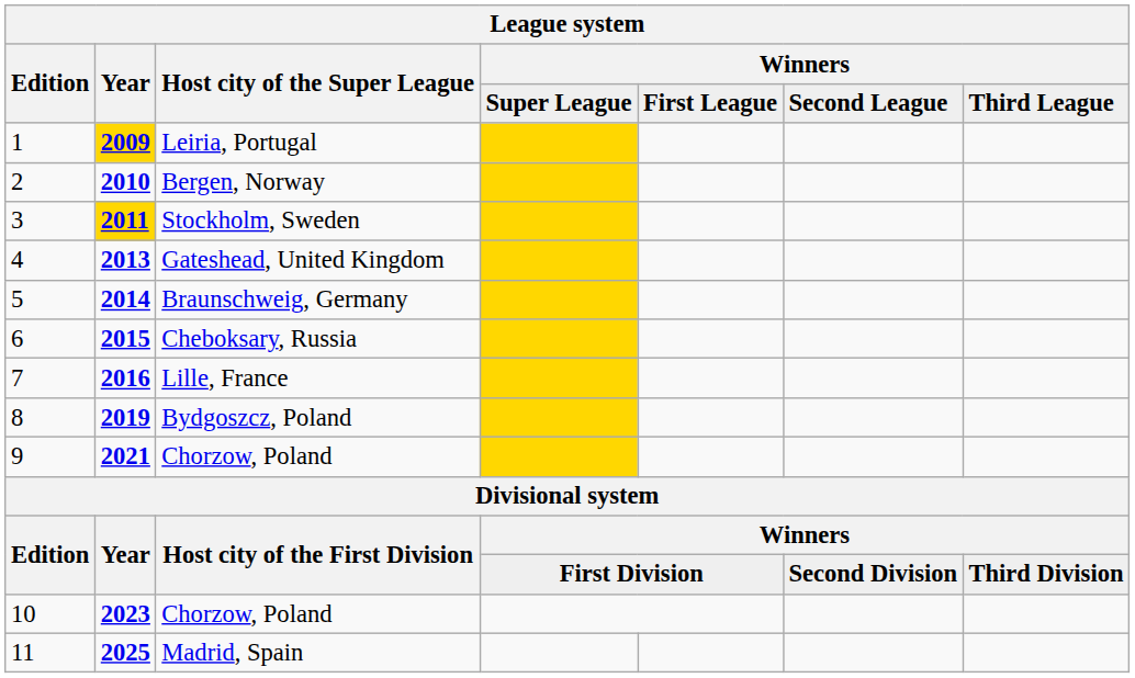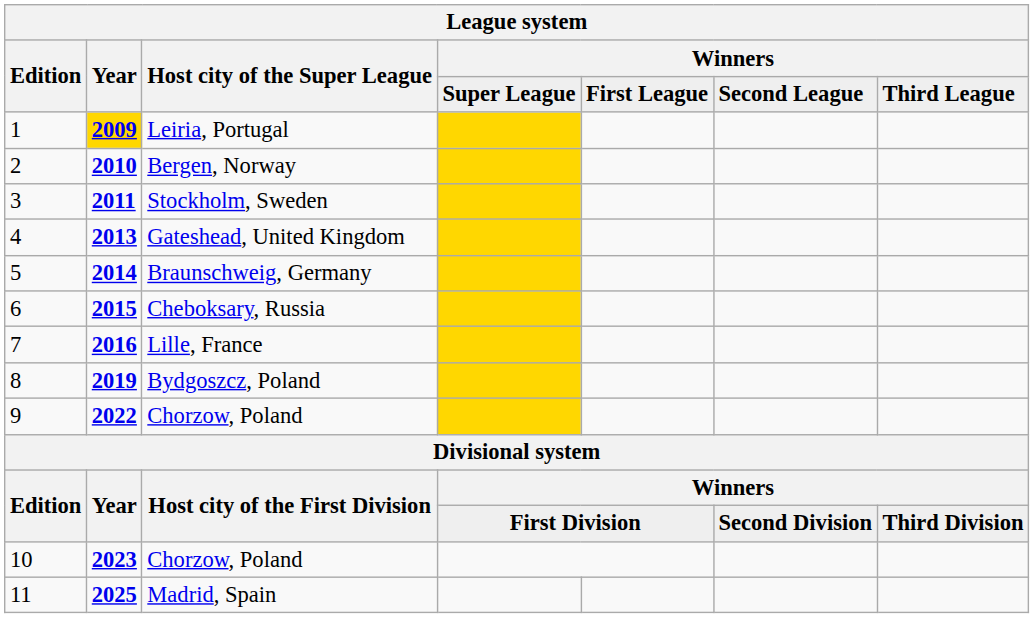Stockholm, Sweden | Year: gold background -> no background
9 / Chorzow, Poland | Year: 2021 -> 2022
